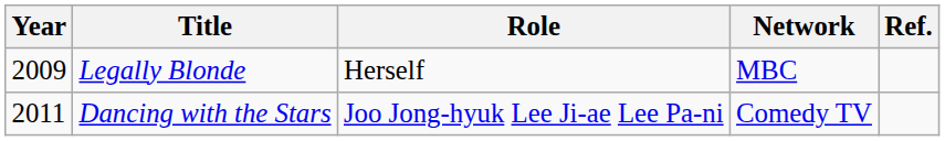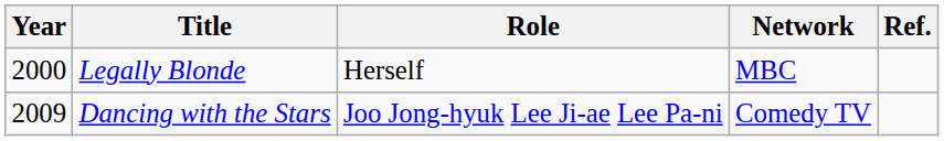Legally Blonde | Year: 2009 -> 2000
Dancing with the Stars | Year: 2011 -> 2009
